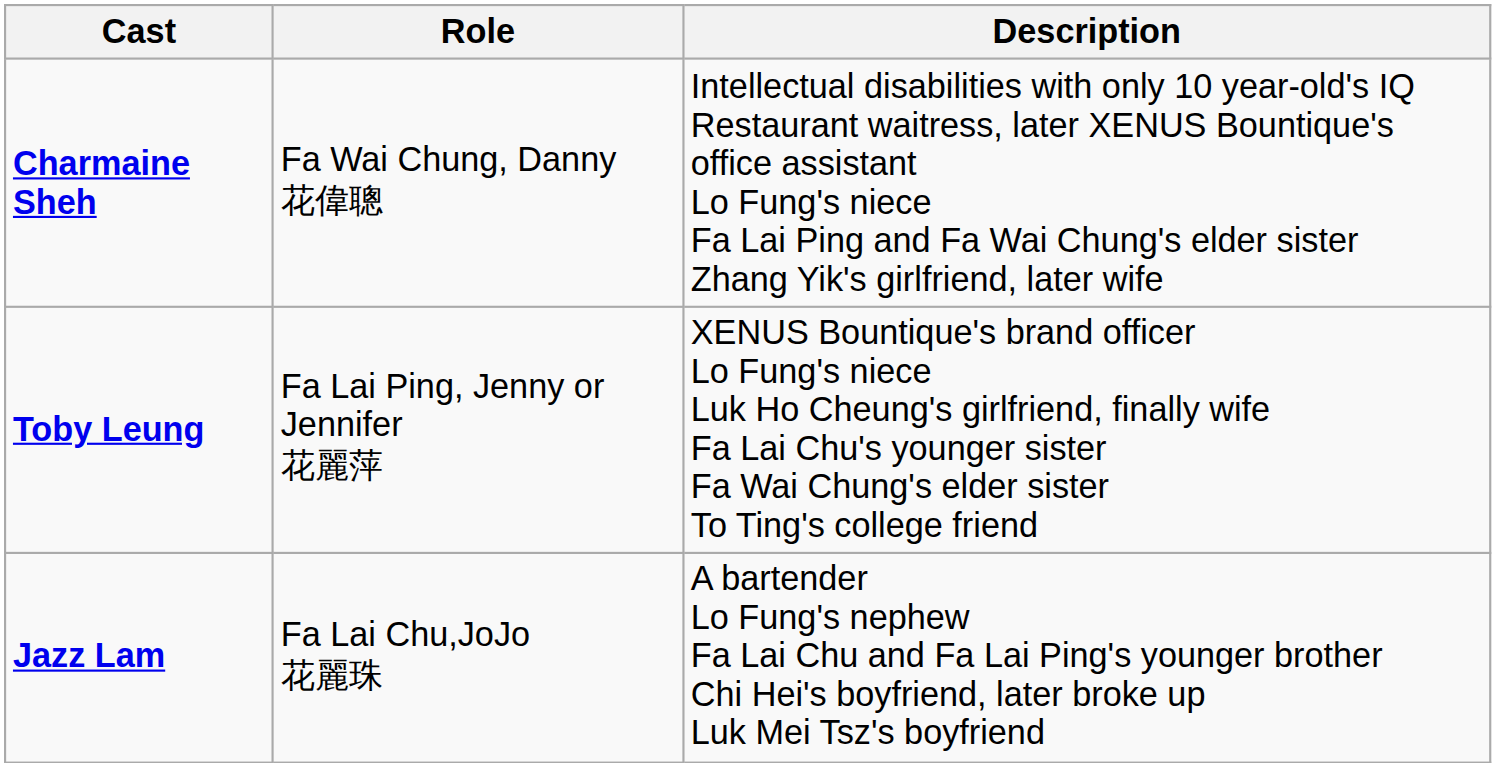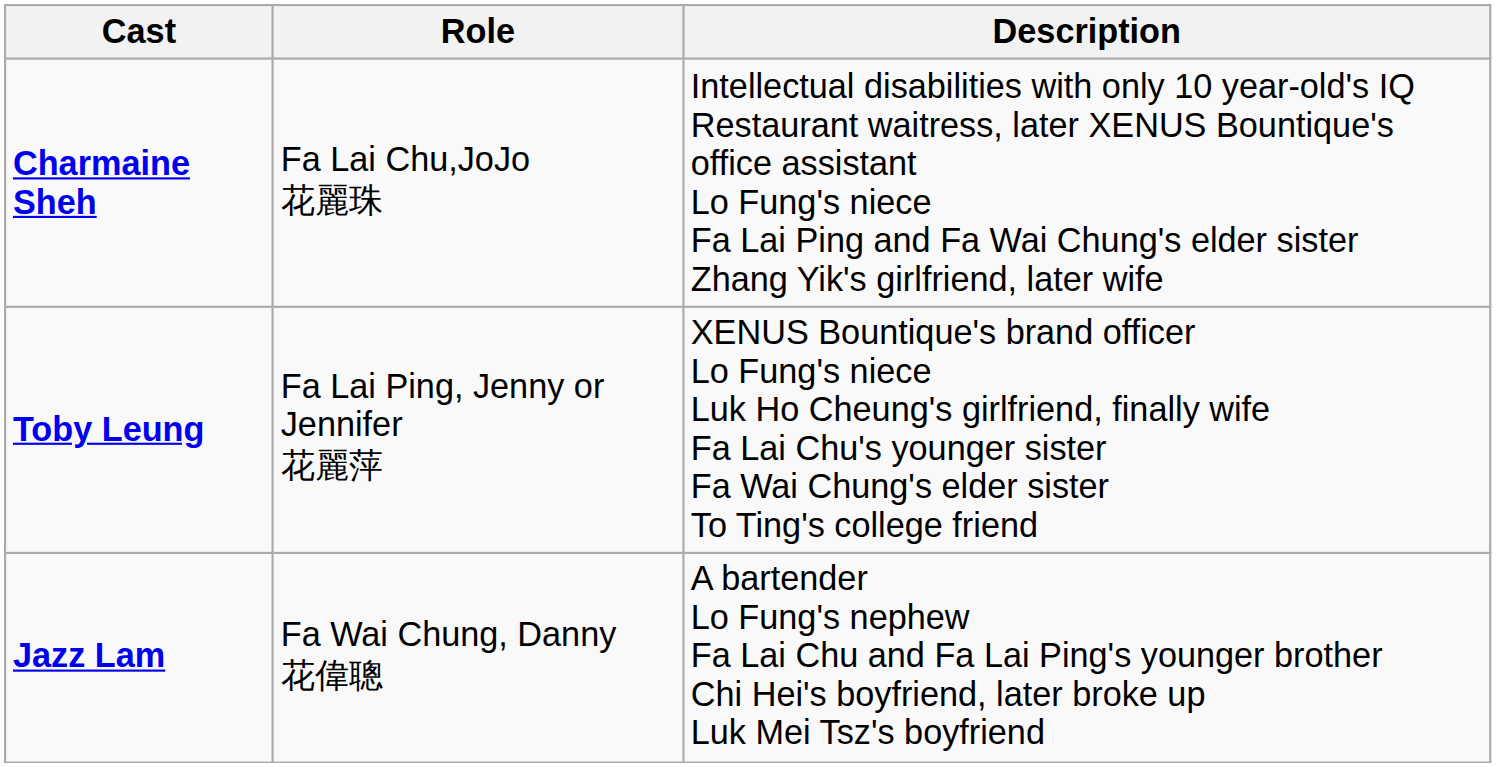Charmaine Sheh | Role: Fa Wai Chung, Danny 花偉聰 -> Fa Lai Chu,JoJo 花麗珠
Jazz Lam | Role: Fa Lai Chu,JoJo 花麗珠 -> Fa Wai Chung, Danny 花偉聰
